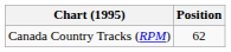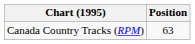Canada Country Tracks (RPM) | Position: 62 -> 63
